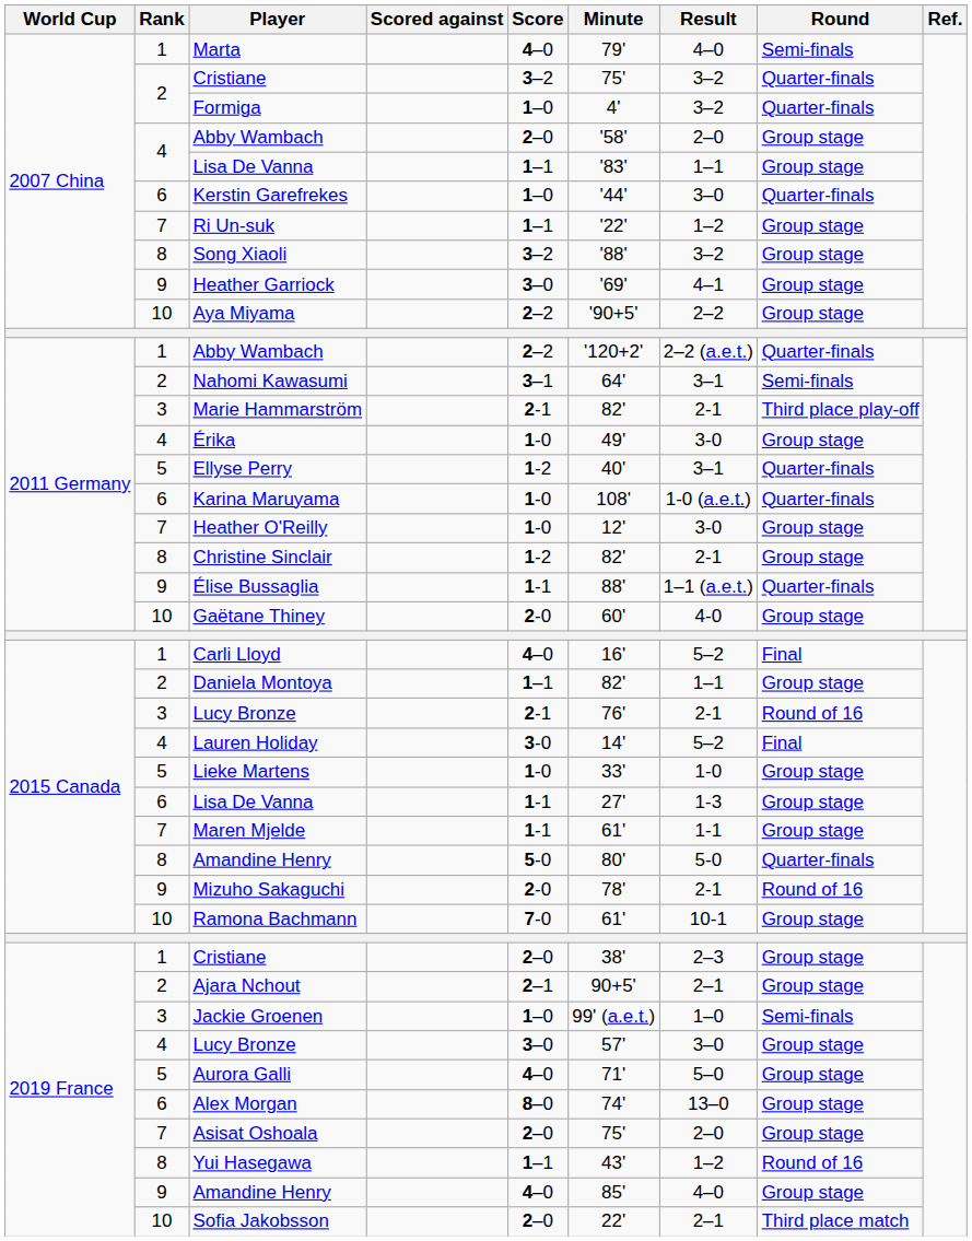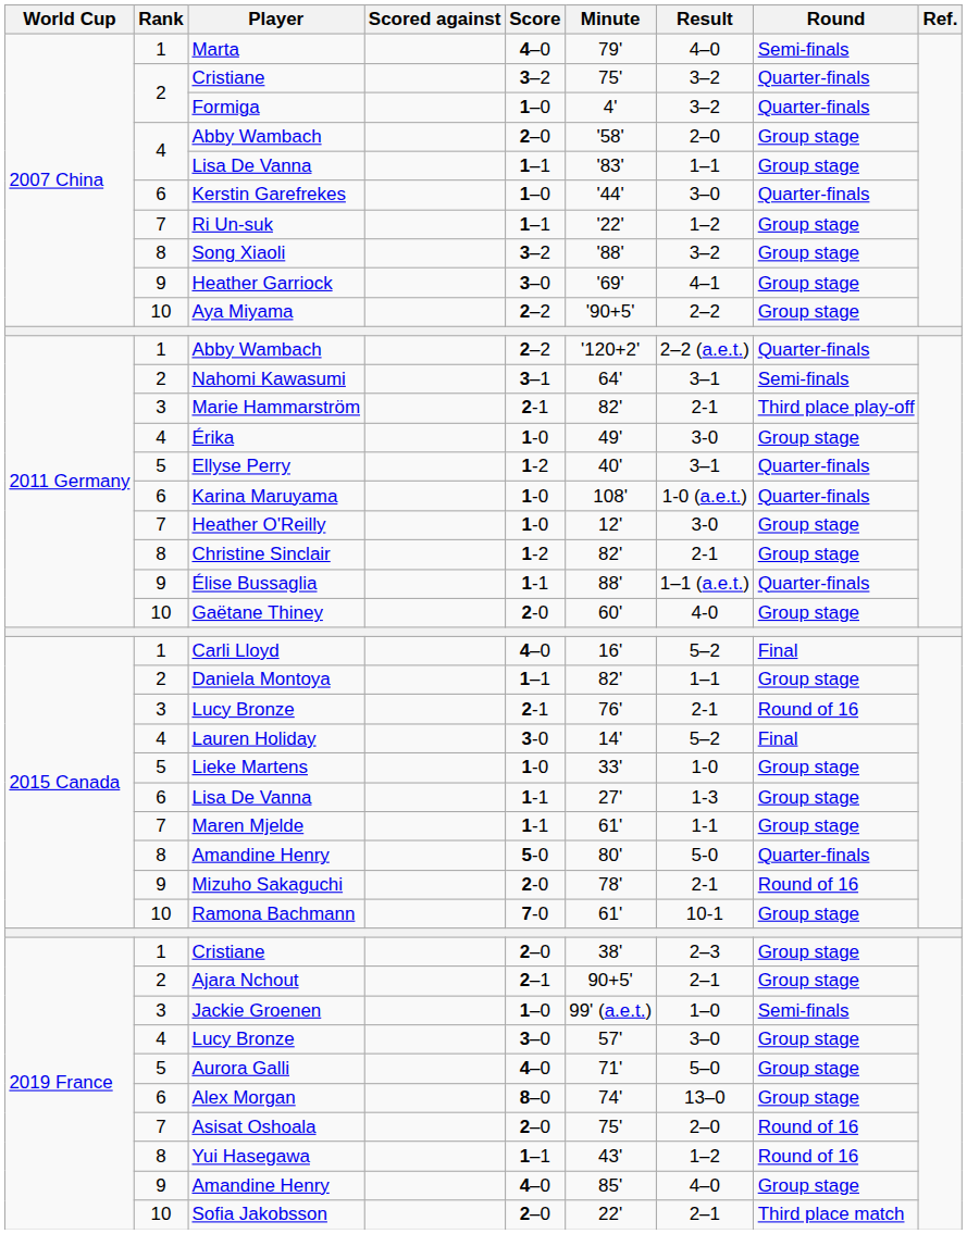Asisat Oshoala | Round: Group stage -> Round of 16
